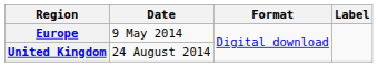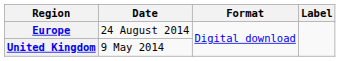Europe | Date: 9 May 2014 -> 24 August 2014
United Kingdom | Date: 24 August 2014 -> 9 May 2014
